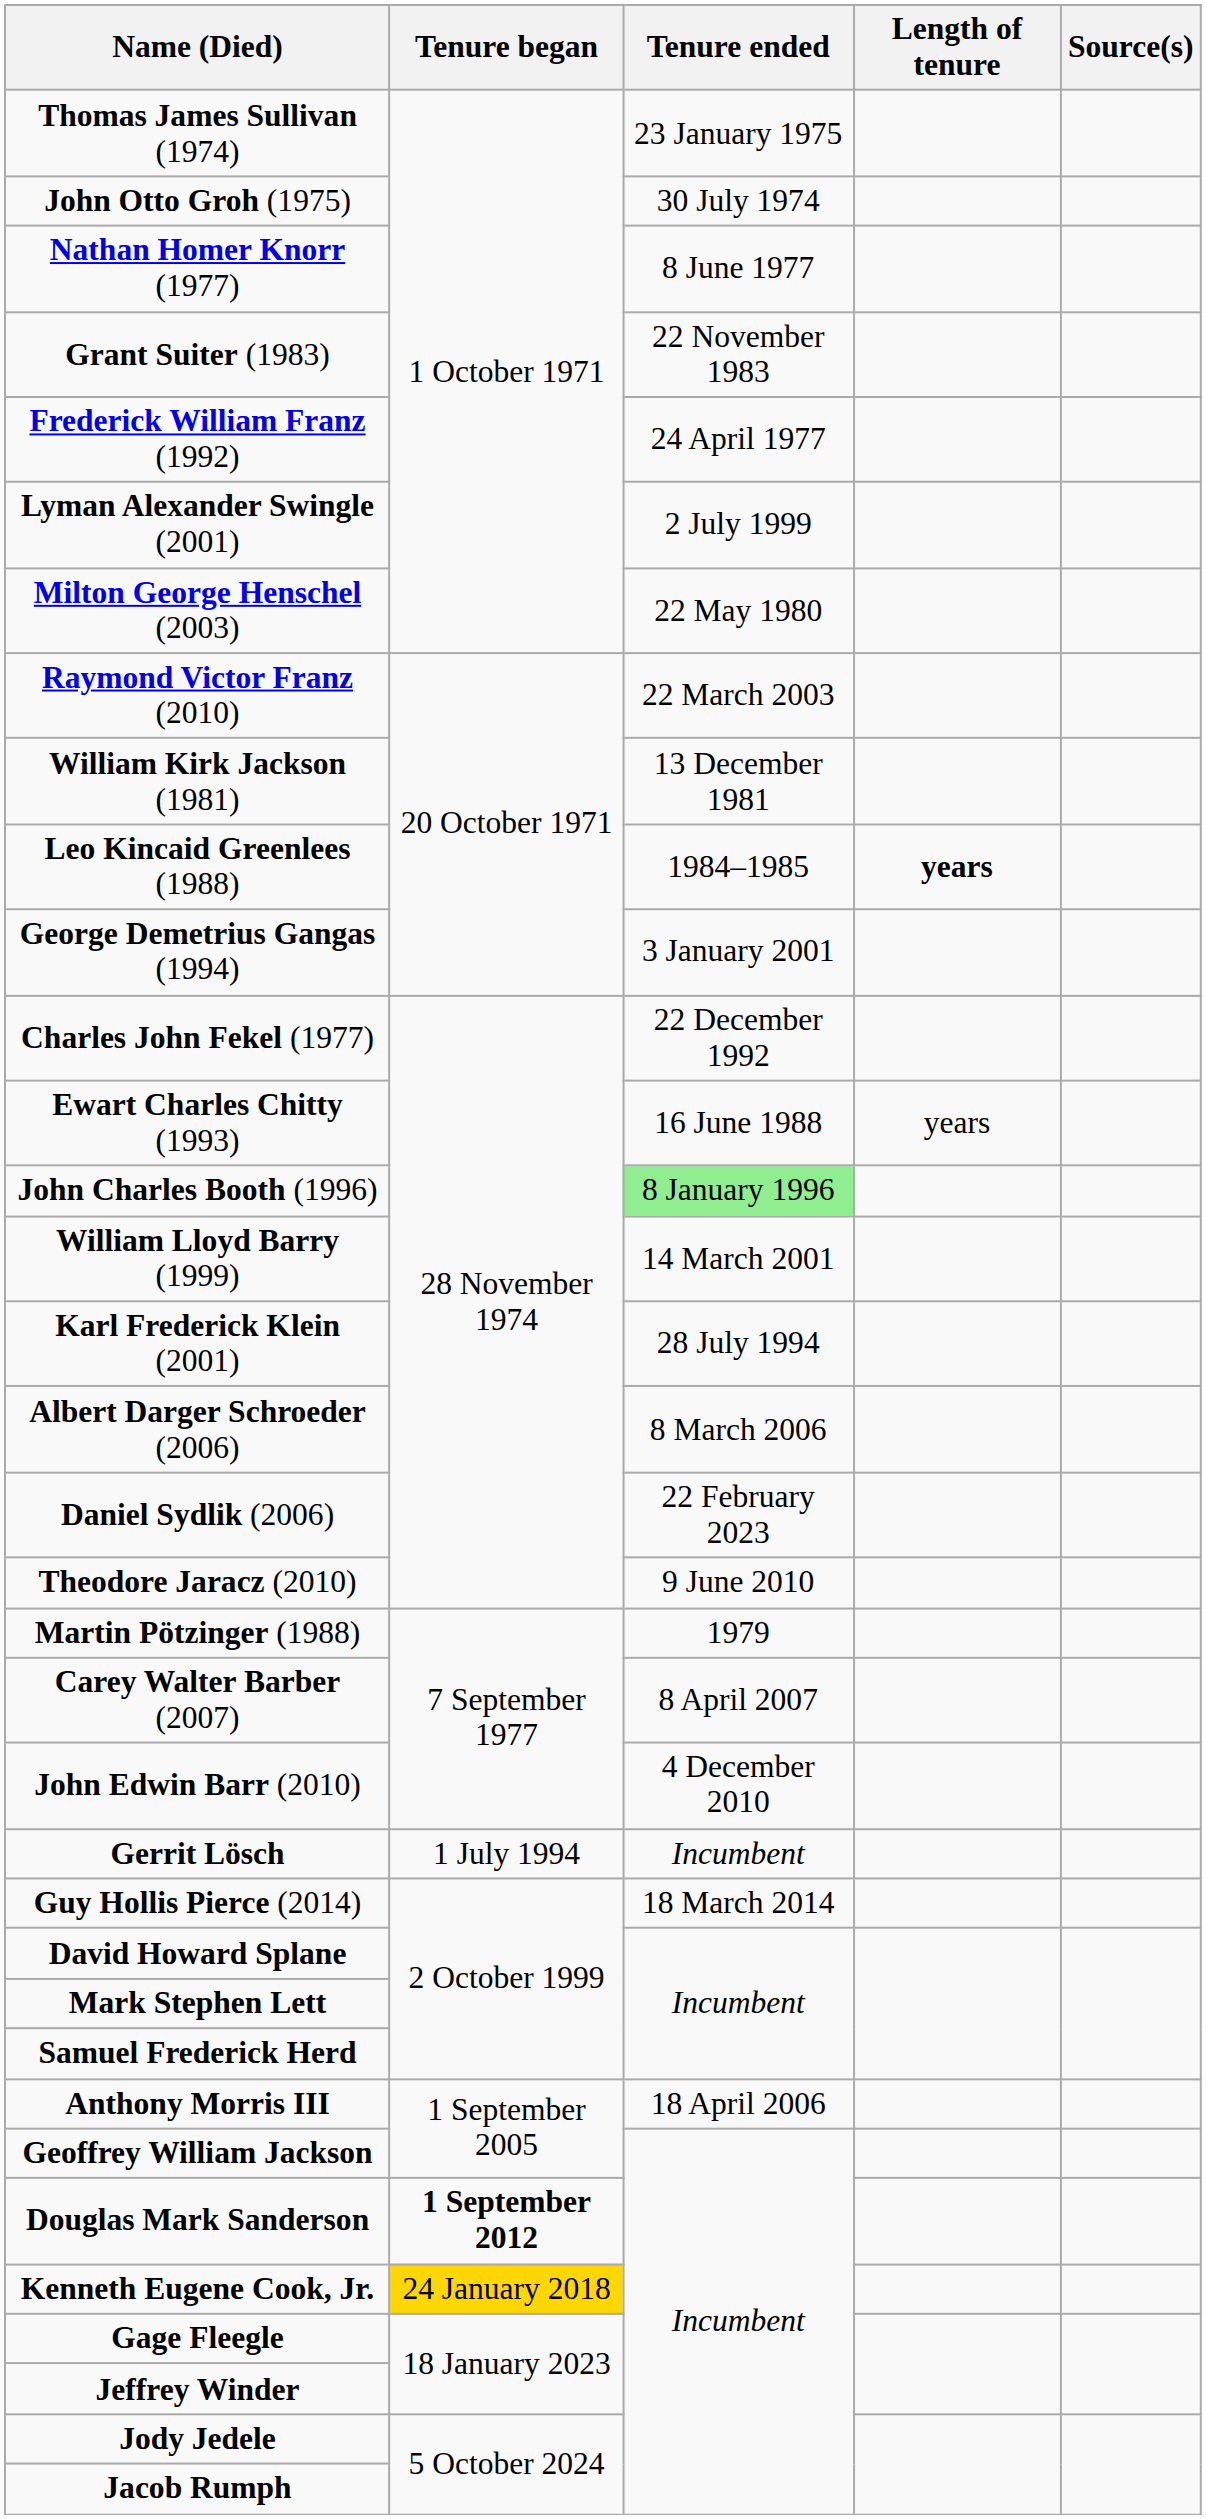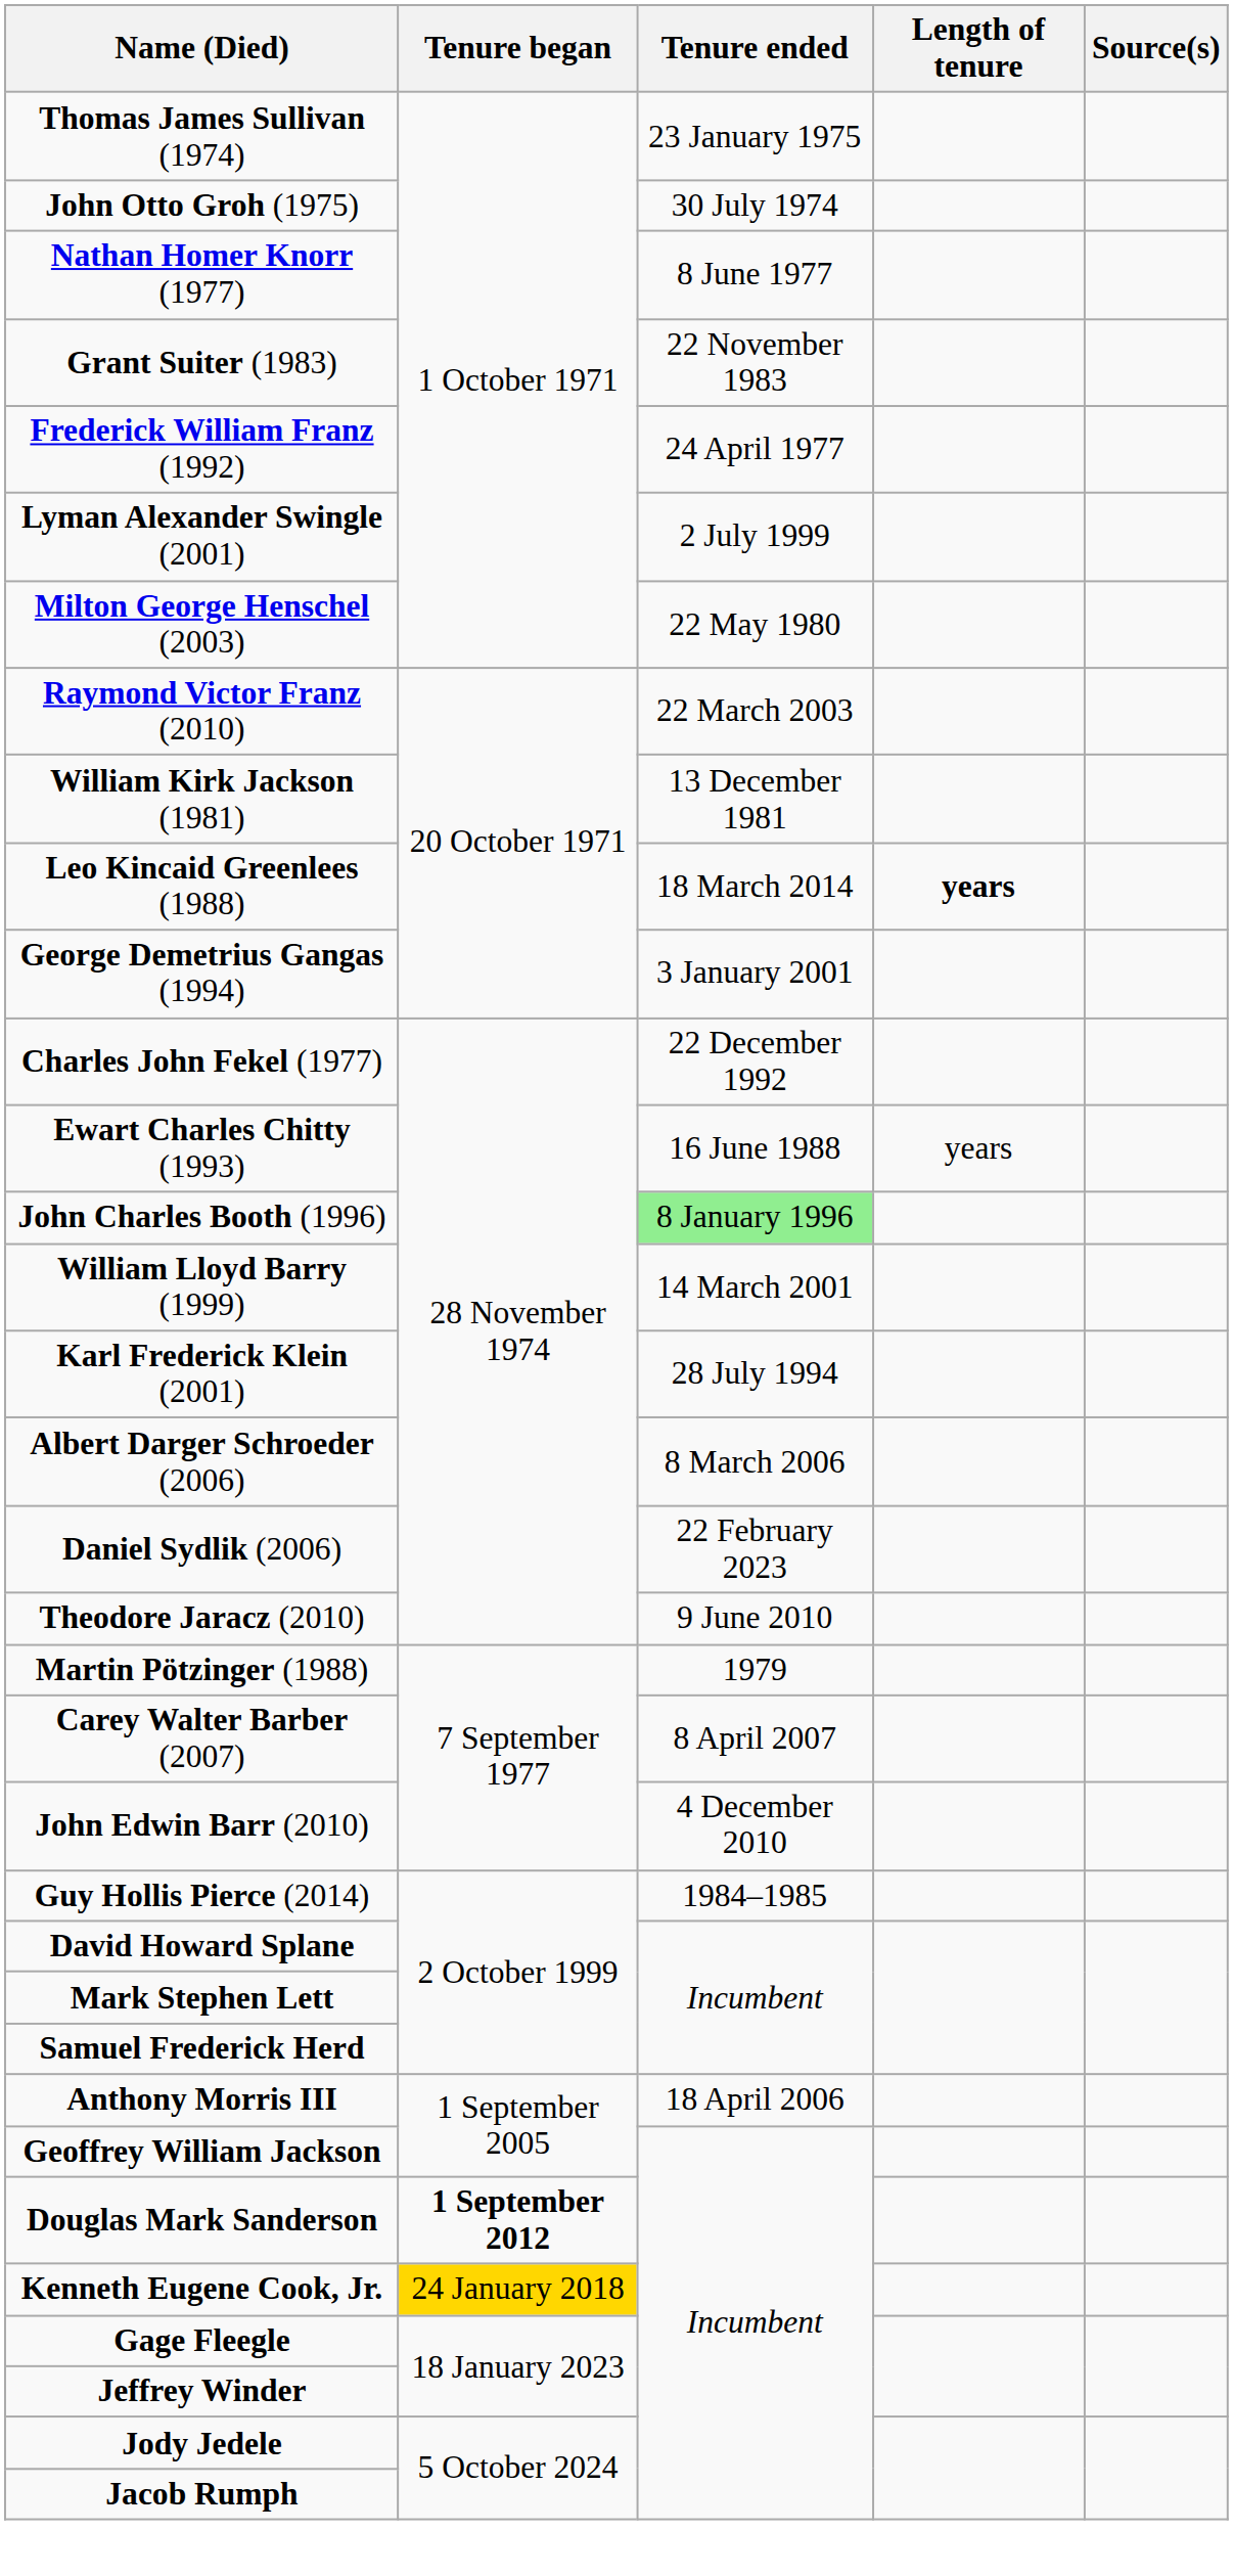Leo Kincaid Greenlees (1988) | Tenure ended: 1984–1985 -> 18 March 2014
- row: Gerrit Lösch | 1 July 1994 | Incumbent
Guy Hollis Pierce (2014) | Tenure ended: 18 March 2014 -> 1984–1985
